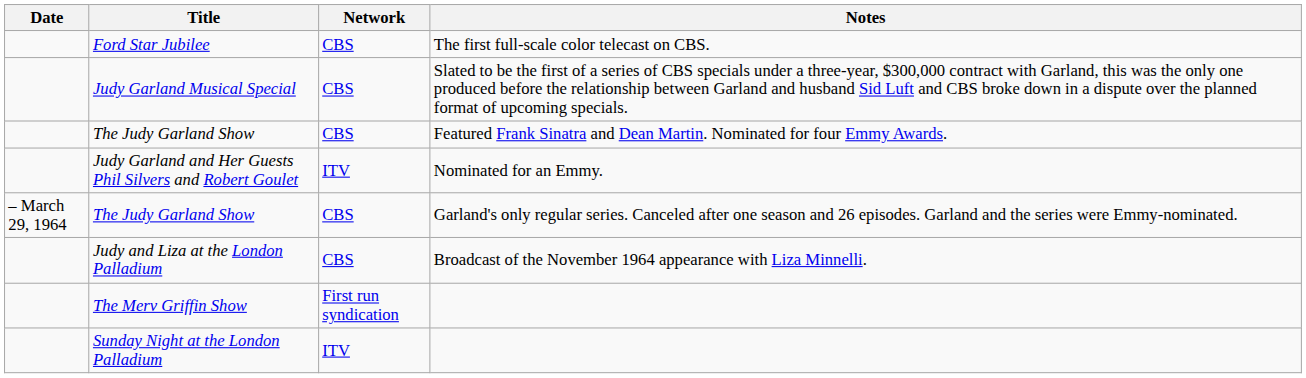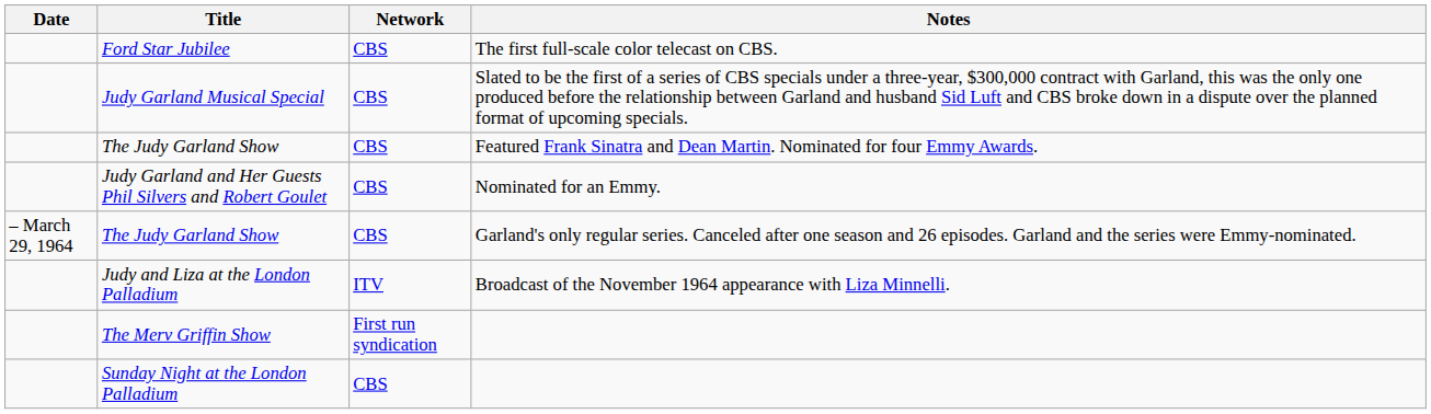Judy Garland and Her Guests Phil Silvers and Robert Goulet | Network: ITV -> CBS
Judy and Liza at the London Palladium | Network: CBS -> ITV
Sunday Night at the London Palladium | Network: ITV -> CBS
